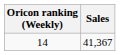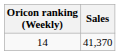14 | Sales: 41,367 -> 41,370
